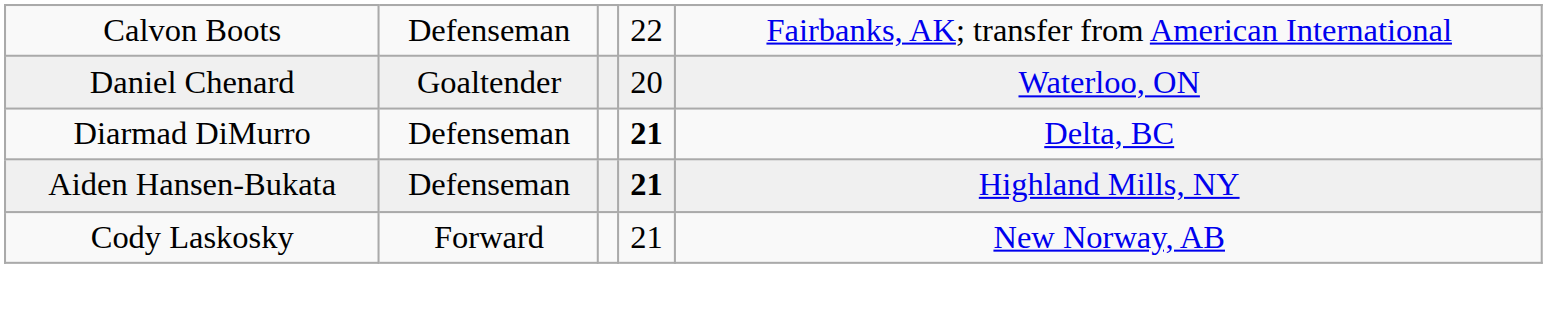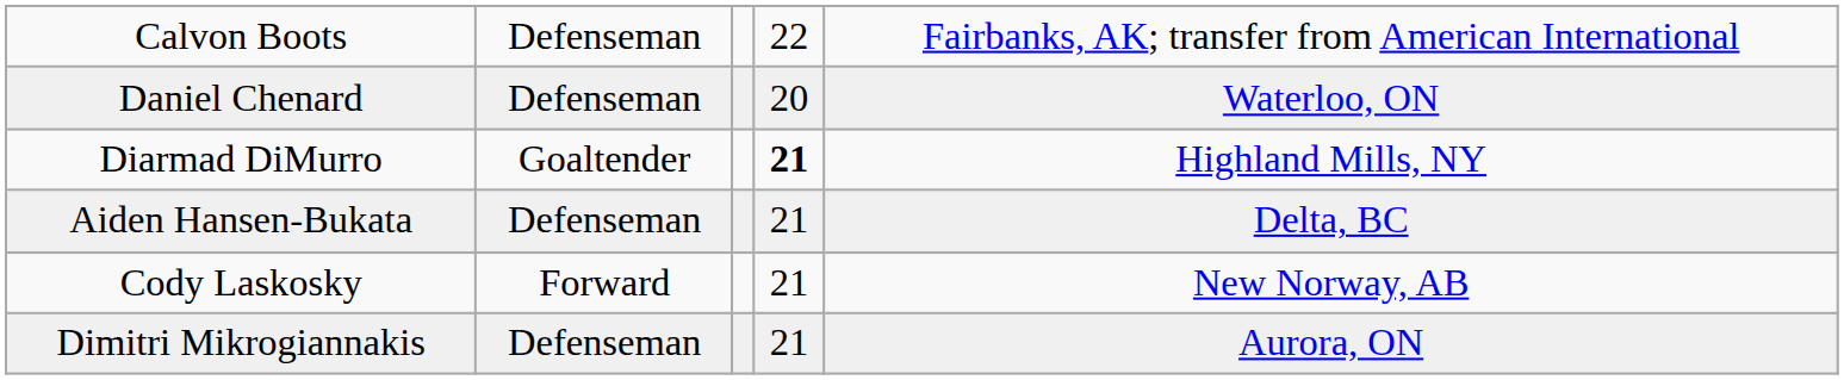Daniel Chenard | column 2: Goaltender -> Defenseman
Diarmad DiMurro | column 2: Defenseman -> Goaltender
Diarmad DiMurro | column 5: Delta, BC -> Highland Mills, NY
Aiden Hansen-Bukata | column 4: bold -> normal
Aiden Hansen-Bukata | column 5: Highland Mills, NY -> Delta, BC
+ row: Dimitri Mikrogiannakis | Defenseman | 21 | Aurora, ON
